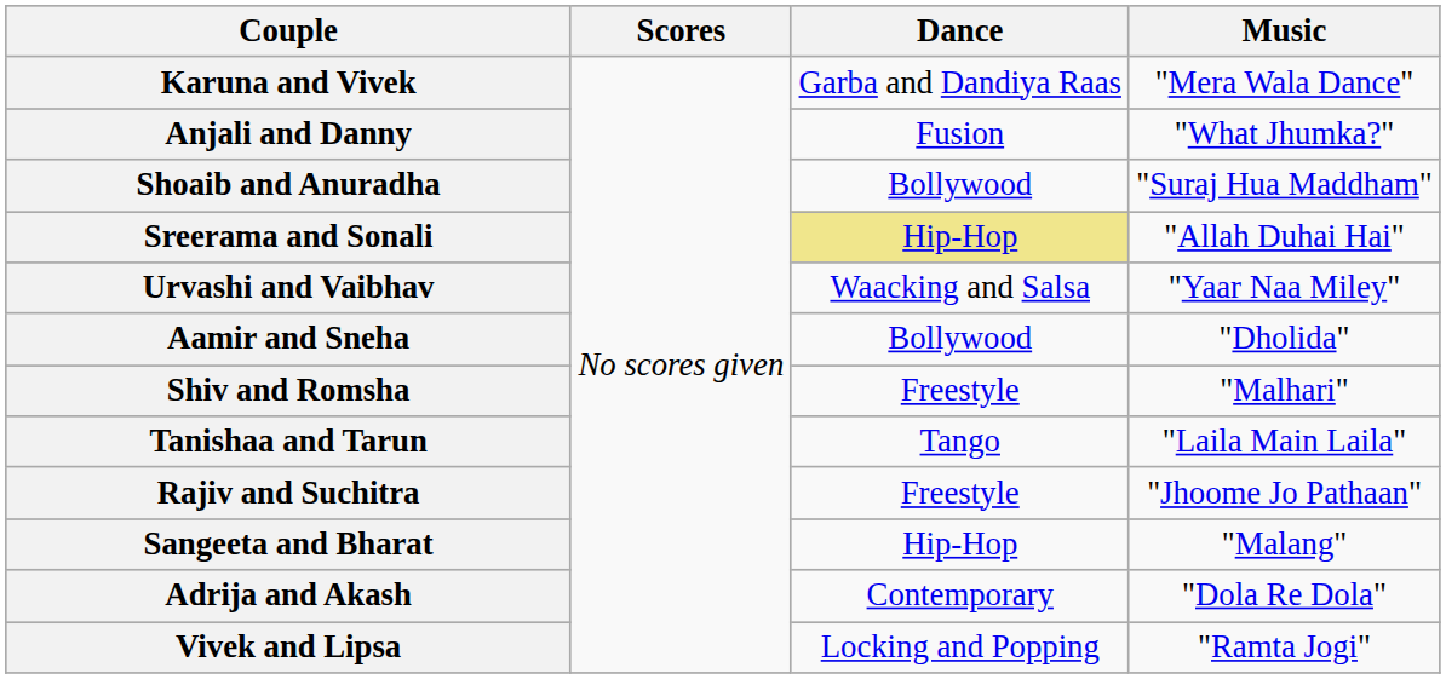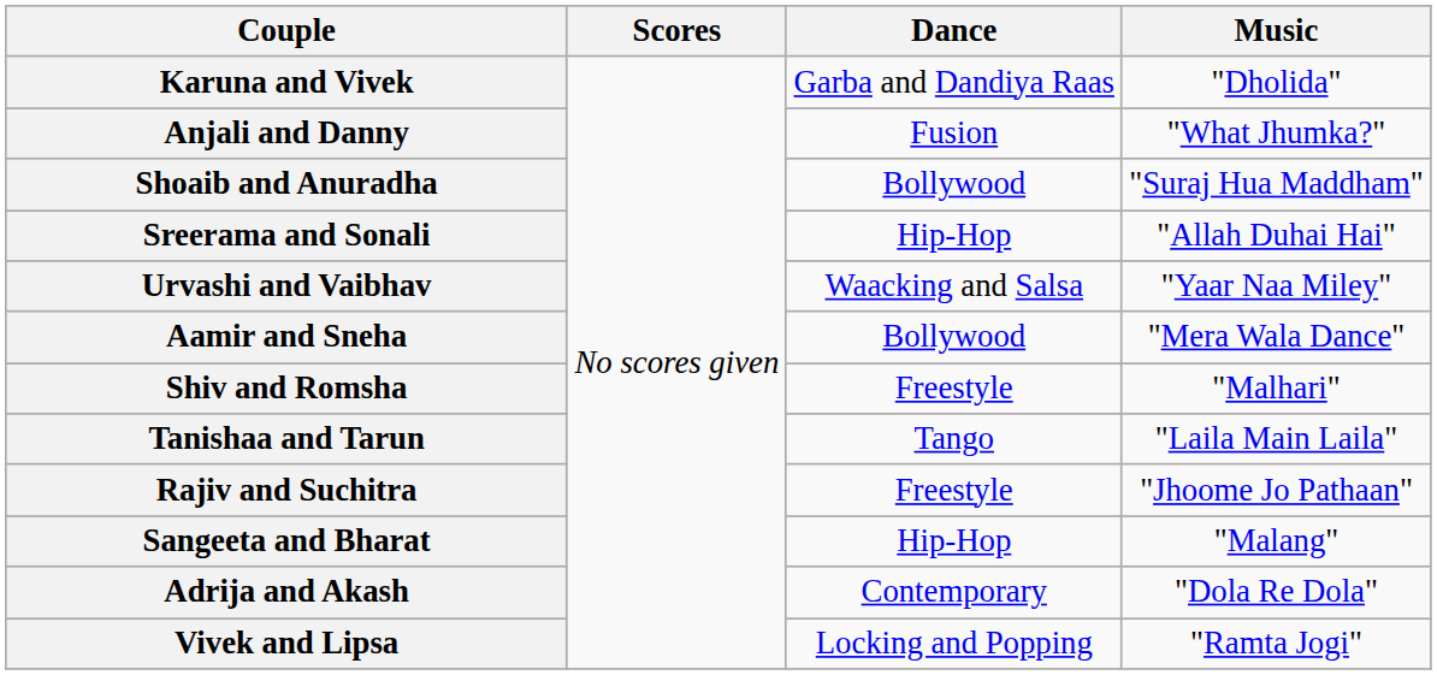Karuna and Vivek | Music: "Mera Wala Dance" -> "Dholida"
Sreerama and Sonali | Dance: khaki background -> no background
Aamir and Sneha | Music: "Dholida" -> "Mera Wala Dance"
